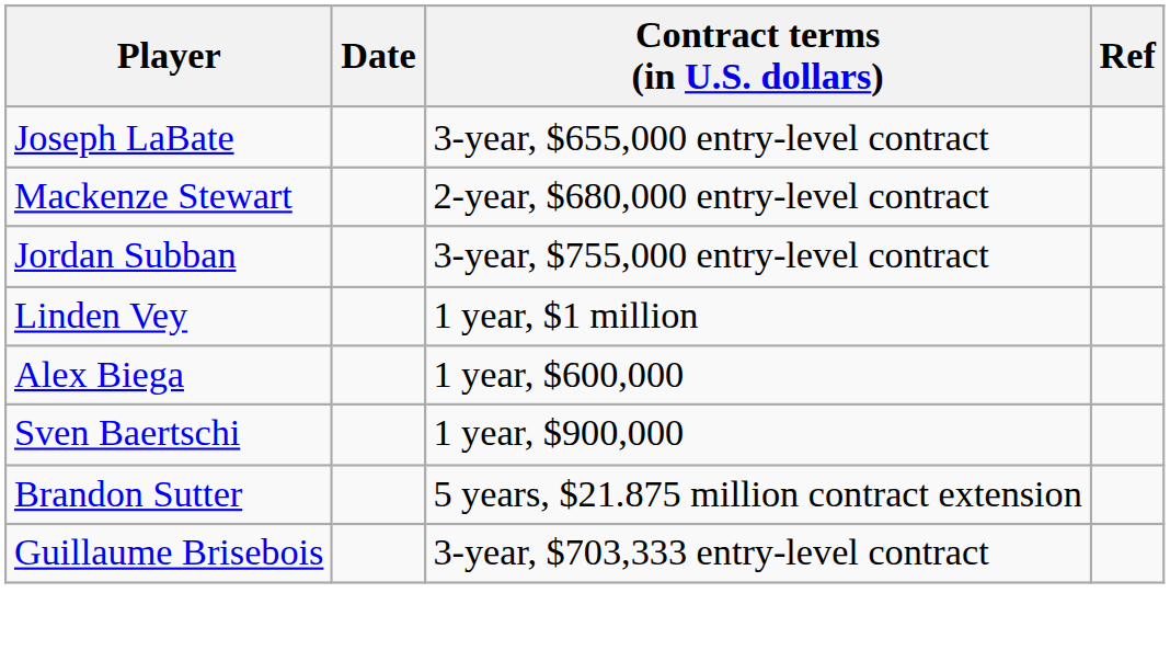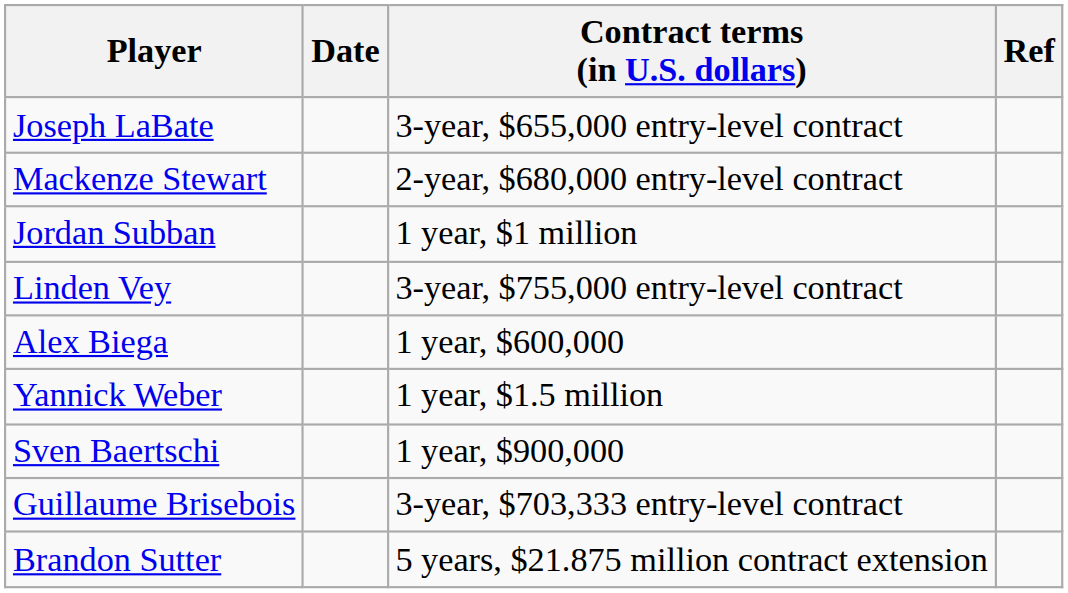Jordan Subban | Contract terms (in U.S. dollars): 3-year, $755,000 entry-level contract -> 1 year, $1 million
Linden Vey | Contract terms (in U.S. dollars): 1 year, $1 million -> 3-year, $755,000 entry-level contract
+ row: Yannick Weber | 1 year, $1.5 million
rows swapped: Brandon Sutter <-> Guillaume Brisebois
